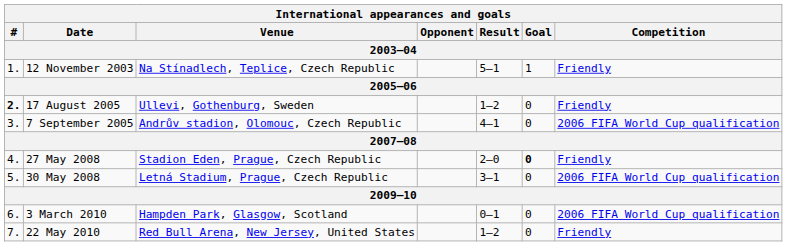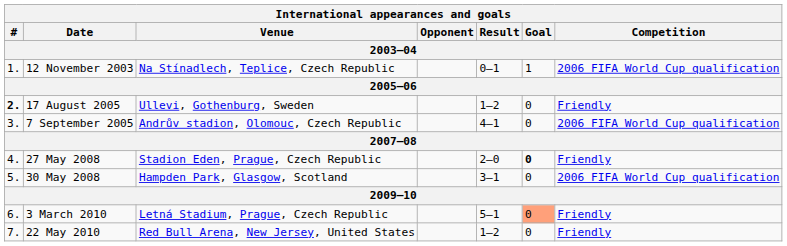12 November 2003 | Result: 5–1 -> 0–1
12 November 2003 | Competition: Friendly -> 2006 FIFA World Cup qualification
30 May 2008 | Venue: Letná Stadium, Prague, Czech Republic -> Hampden Park, Glasgow, Scotland
3 March 2010 | Venue: Hampden Park, Glasgow, Scotland -> Letná Stadium, Prague, Czech Republic
3 March 2010 | Result: 0–1 -> 5–1
3 March 2010 | Goal: no background -> lightsalmon background
3 March 2010 | Competition: 2006 FIFA World Cup qualification -> Friendly
